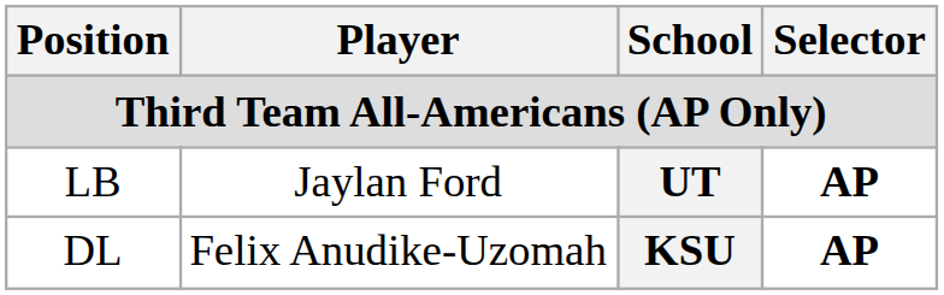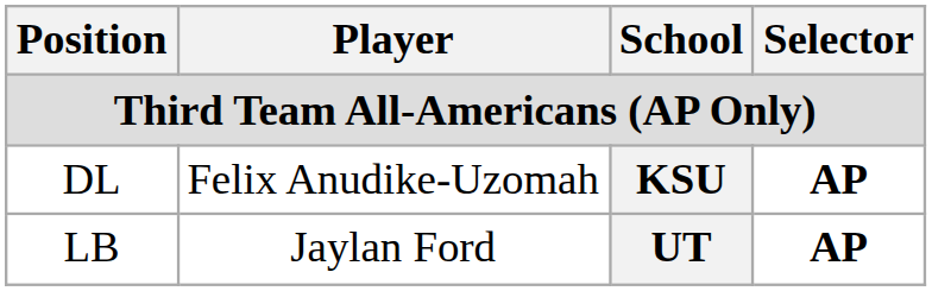rows swapped: DL <-> LB
